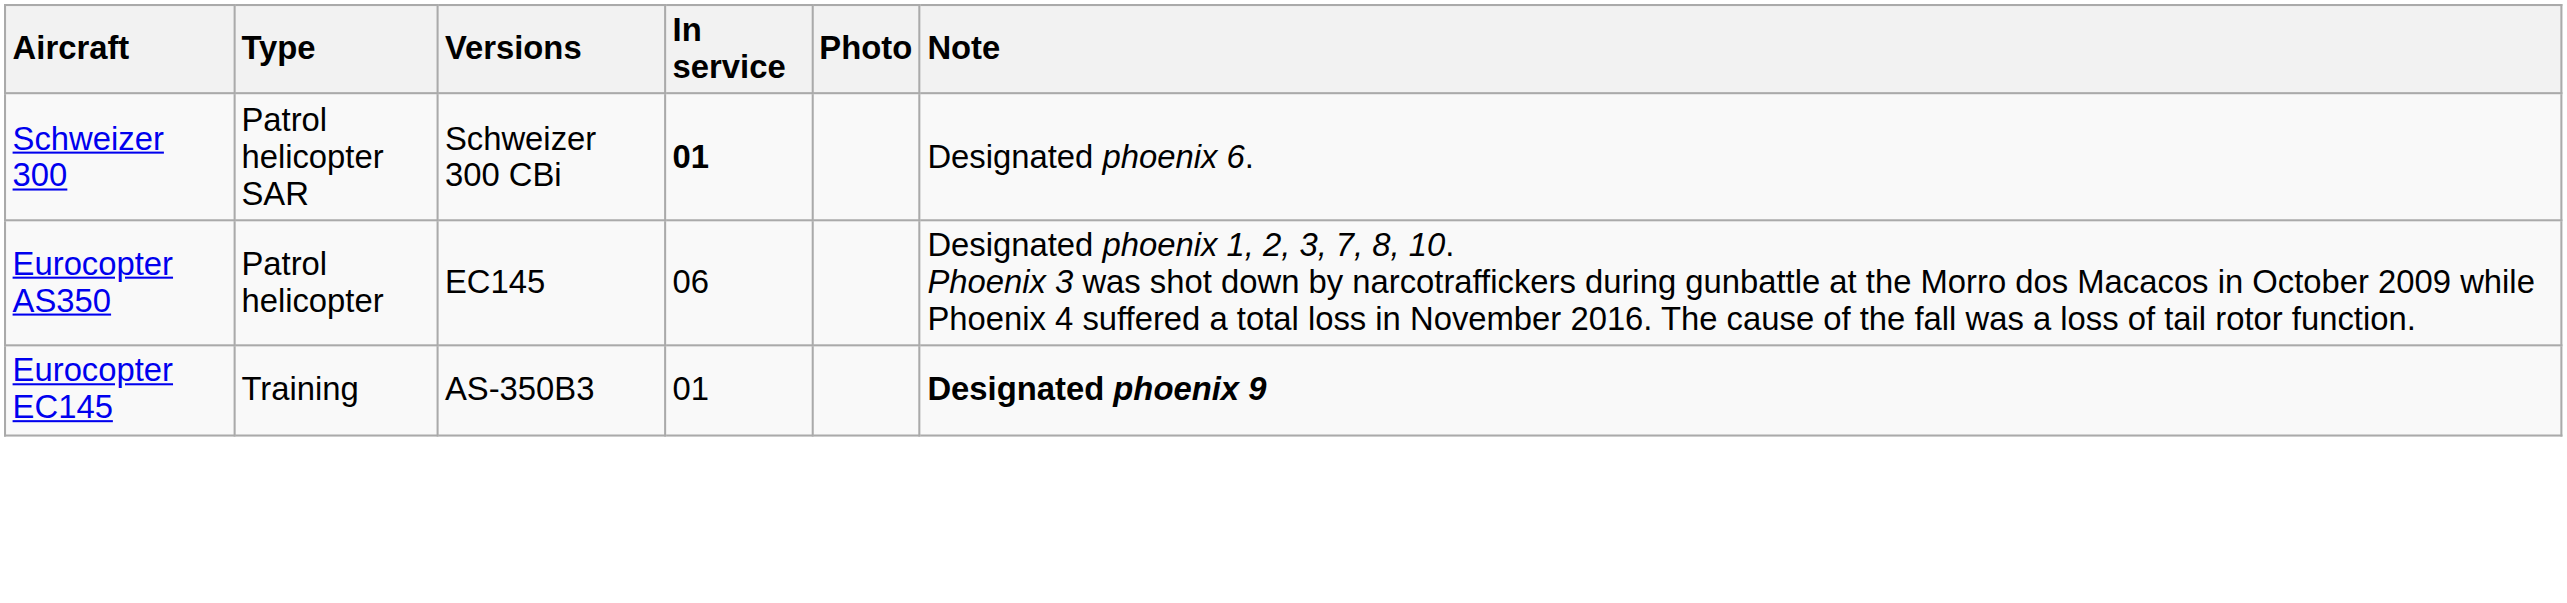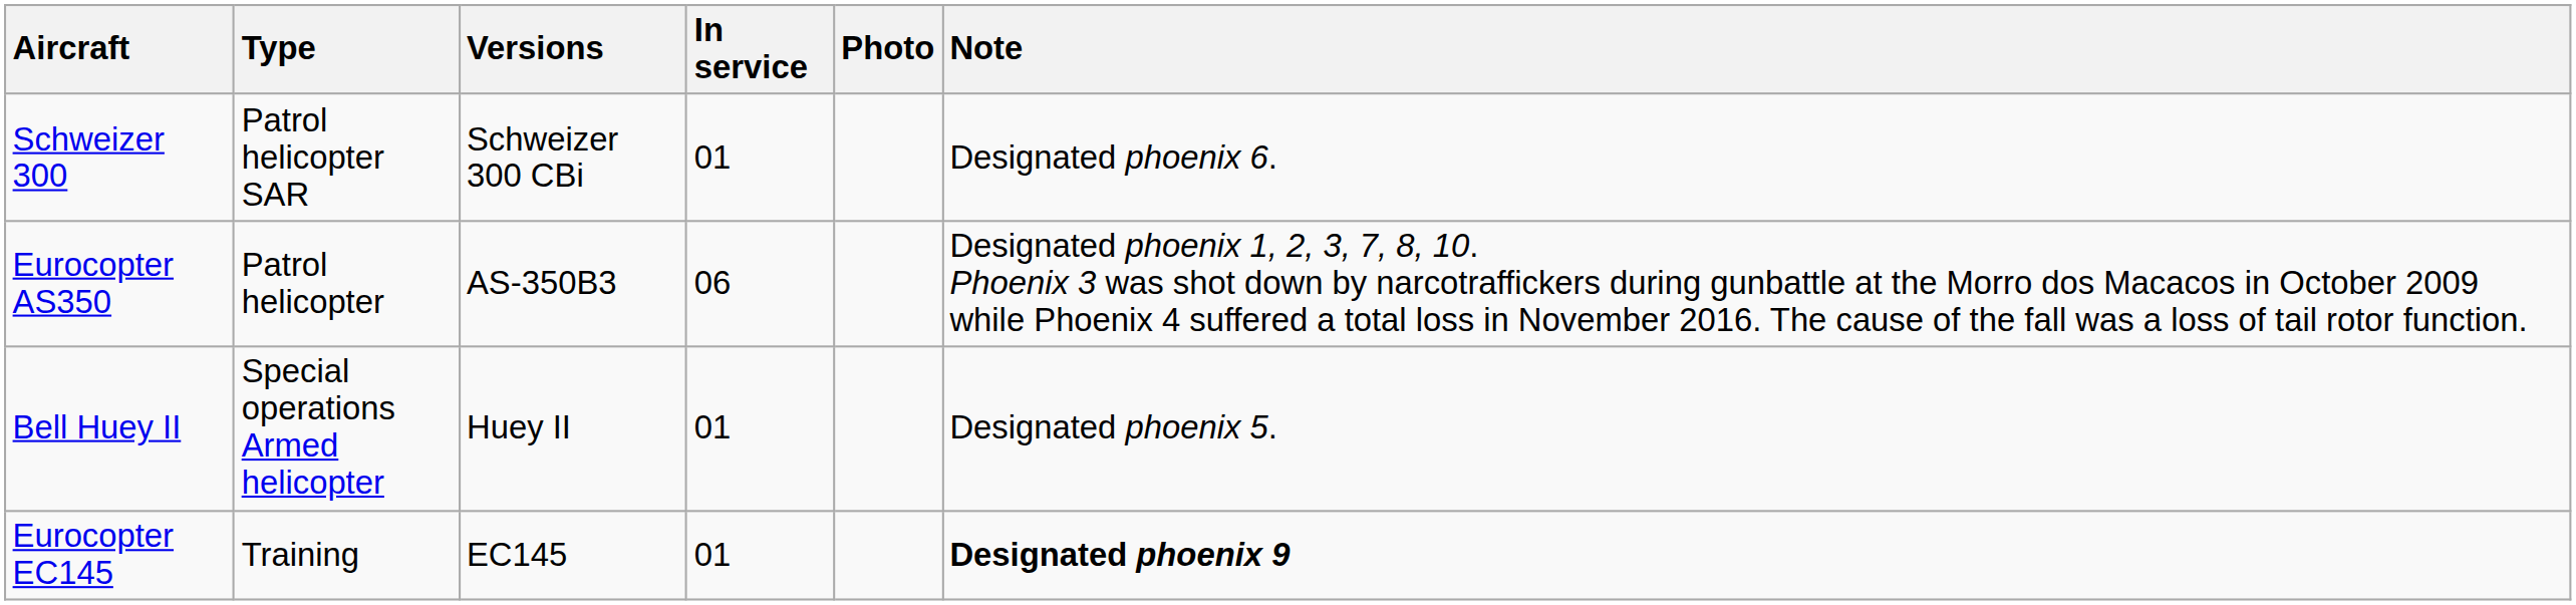Schweizer 300 | In service: bold -> normal
Eurocopter AS350 | Versions: EC145 -> AS-350B3
+ row: Bell Huey II | Special operations Armed helicopter | Huey II | 01 | Designated phoenix 5.
Eurocopter EC145 | Versions: AS-350B3 -> EC145
